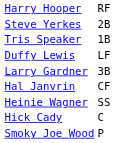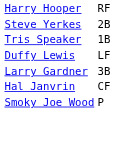- row: Heinie Wagner | SS
- row: Hick Cady | C
